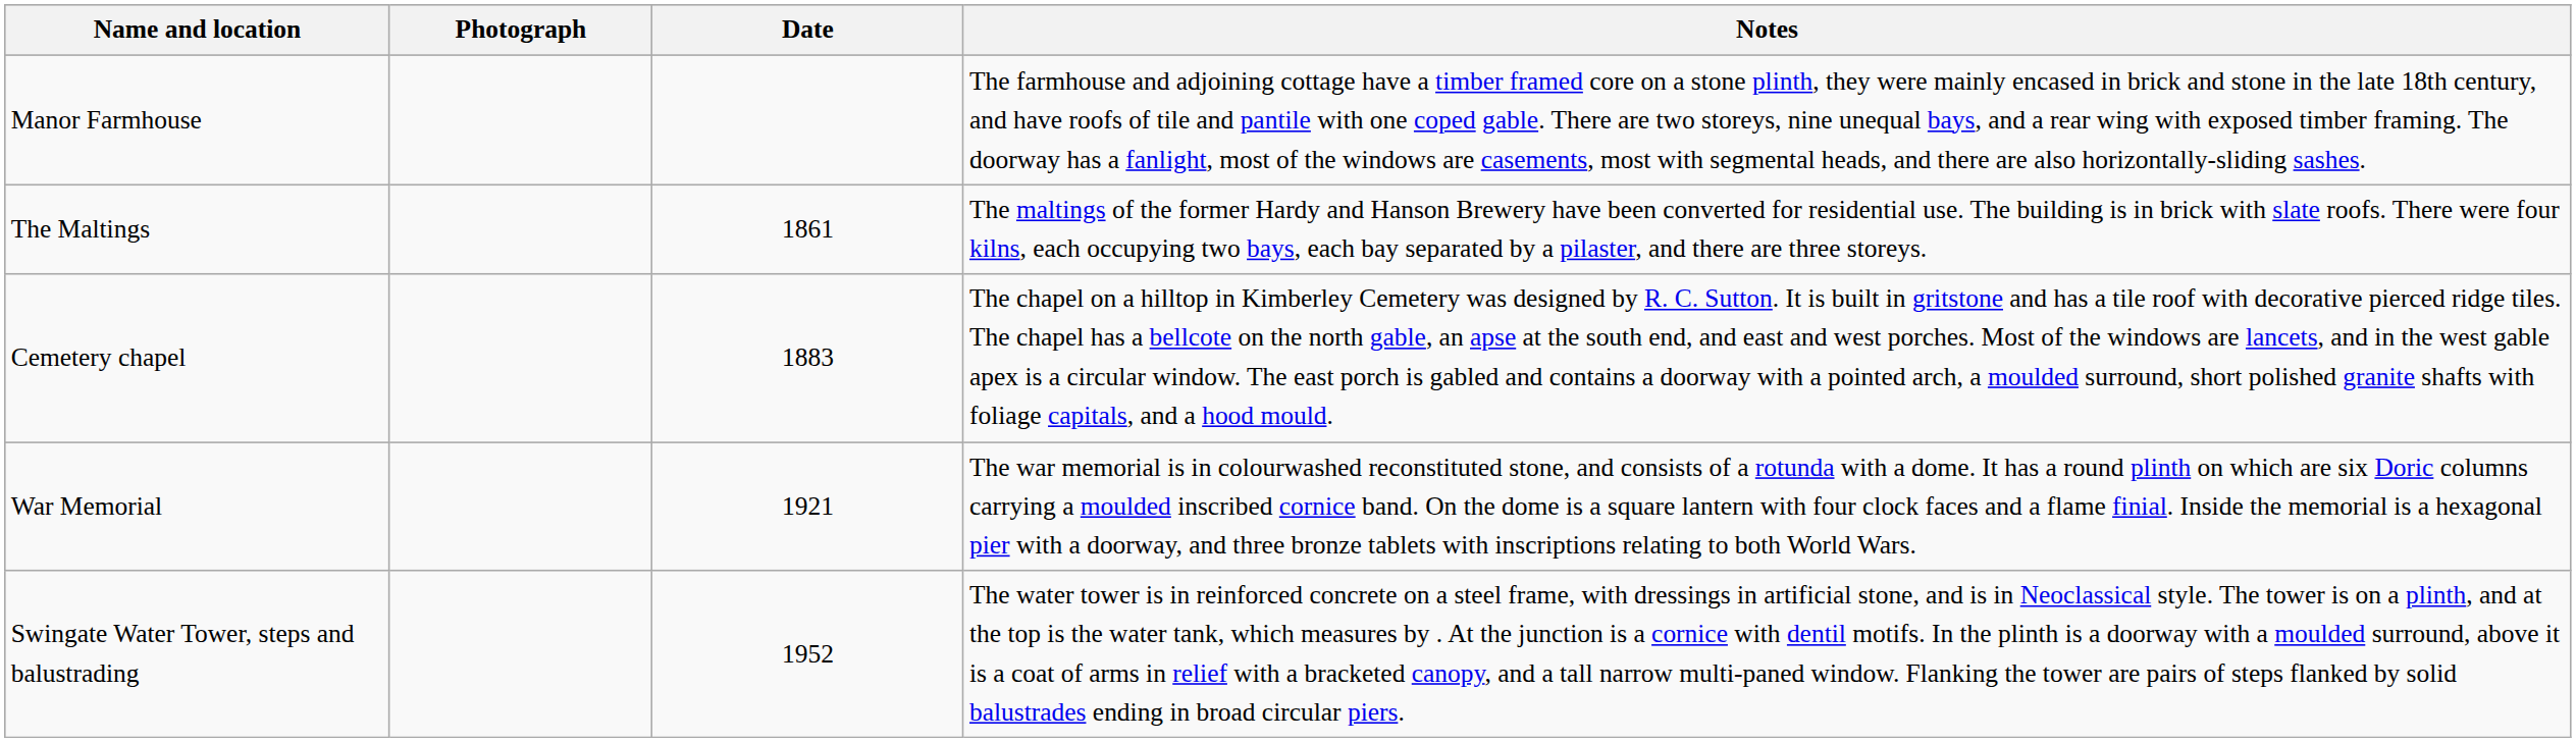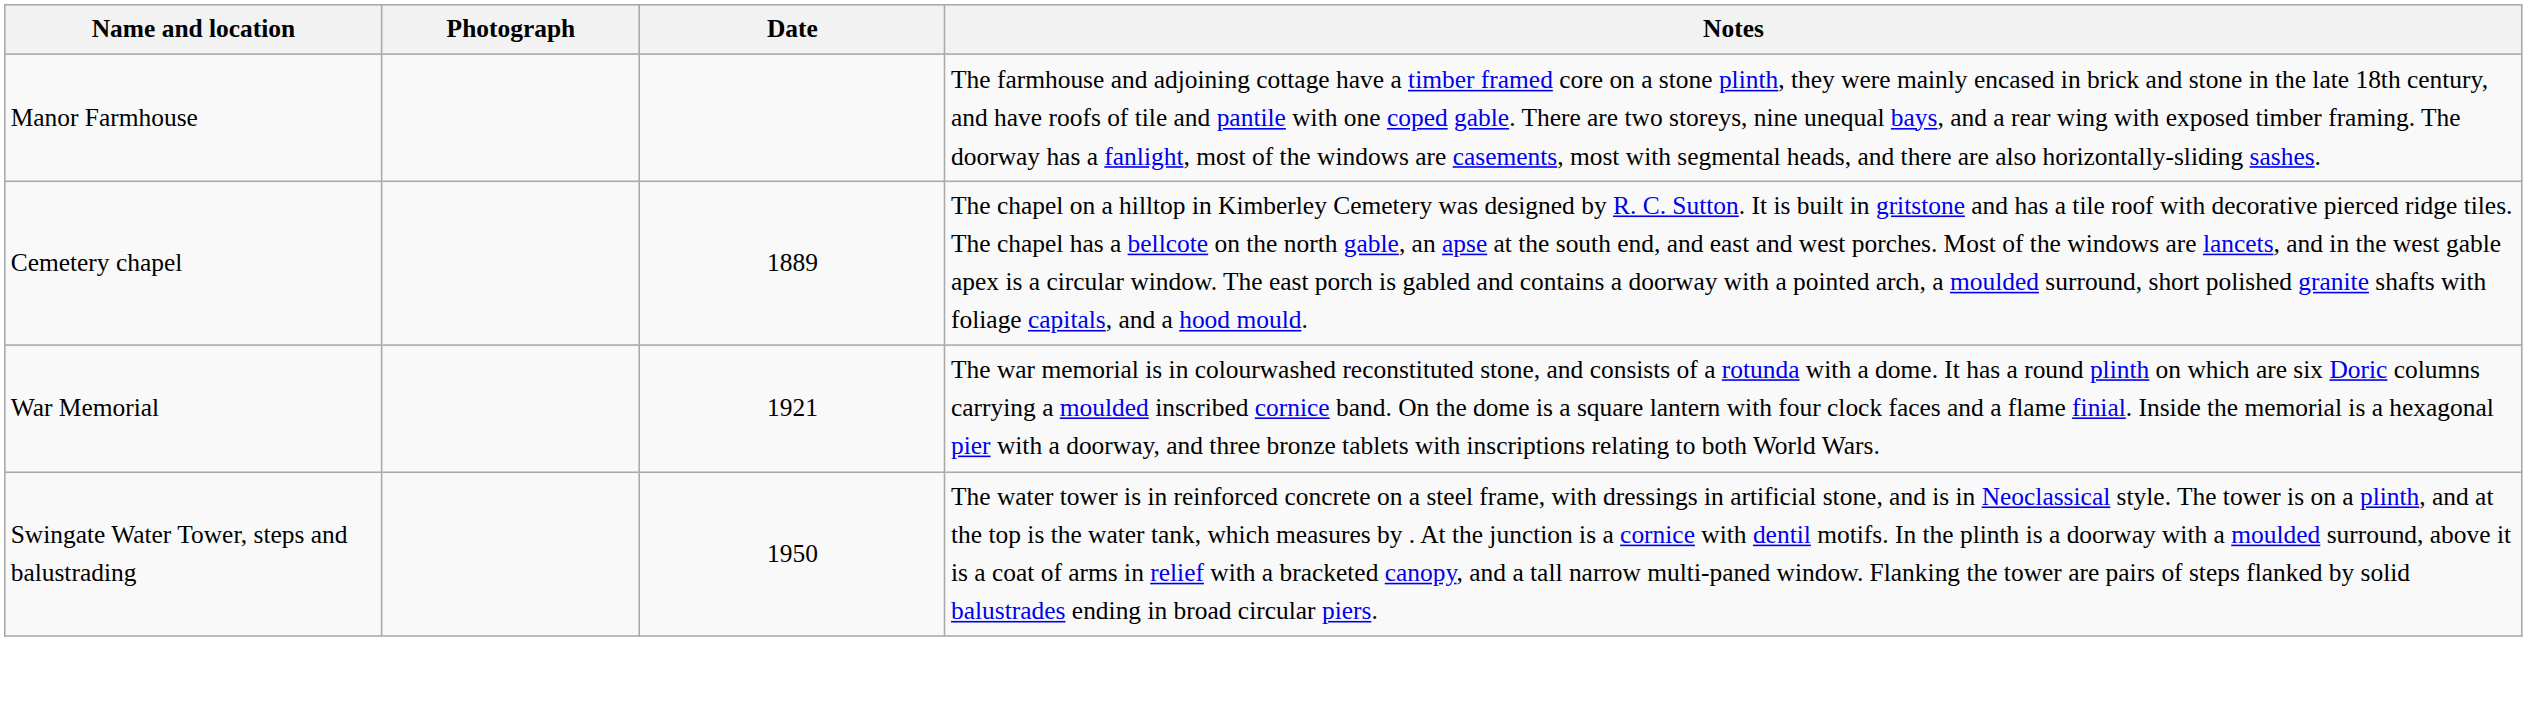- row: The Maltings | 1861 | The maltings of the former Hardy and Hanson Brewery have been converted for residential use. The building is in brick with slate roofs. There were four kilns, each occupying two bays, each bay separated by a pilaster, and there are three storeys.
Cemetery chapel | Date: 1883 -> 1889
Swingate Water Tower, steps and balustrading | Date: 1952 -> 1950
